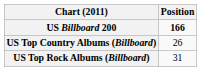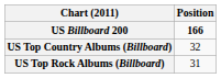US Top Country Albums (Billboard) | Position: 26 -> 32
